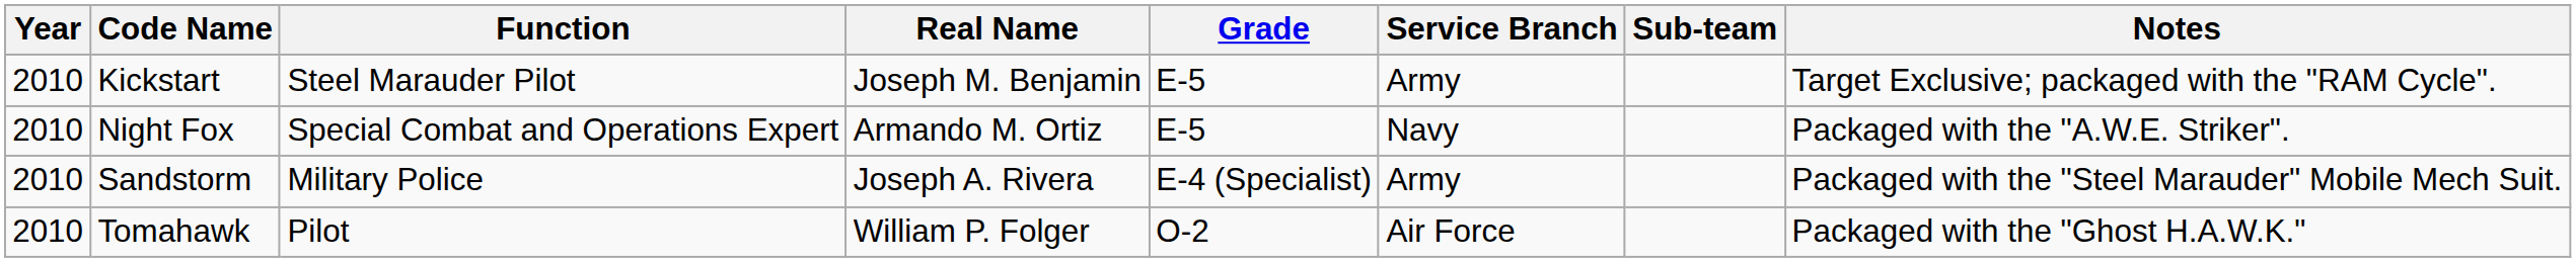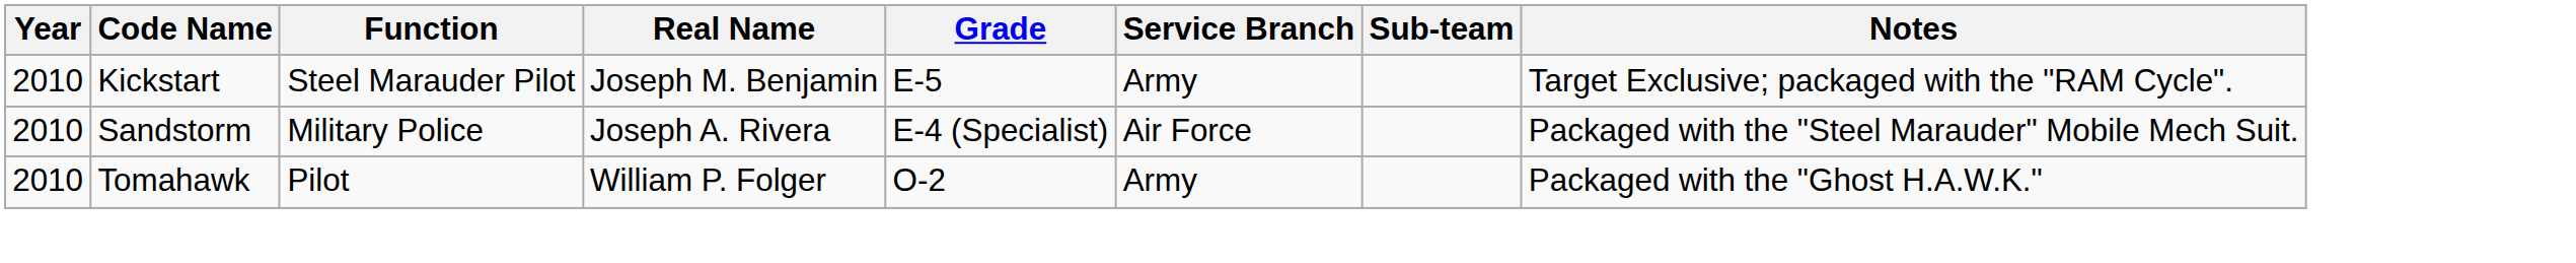- row: 2010 | Night Fox | Special Combat and Operations Expert | Armando M. Ortiz | E-5 | Navy | Packaged with the "A.W.E. Striker".
Sandstorm | Service Branch: Army -> Air Force
Tomahawk | Service Branch: Air Force -> Army
